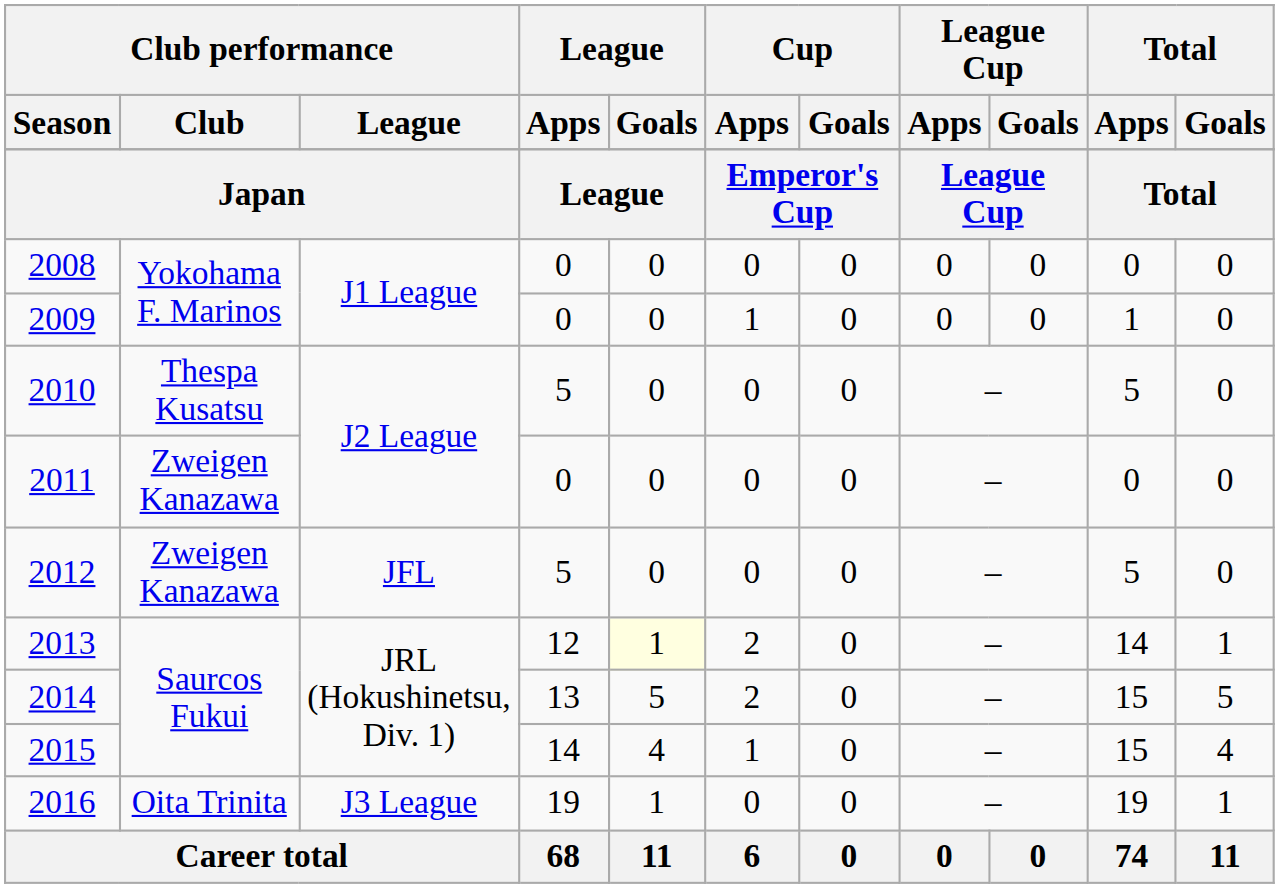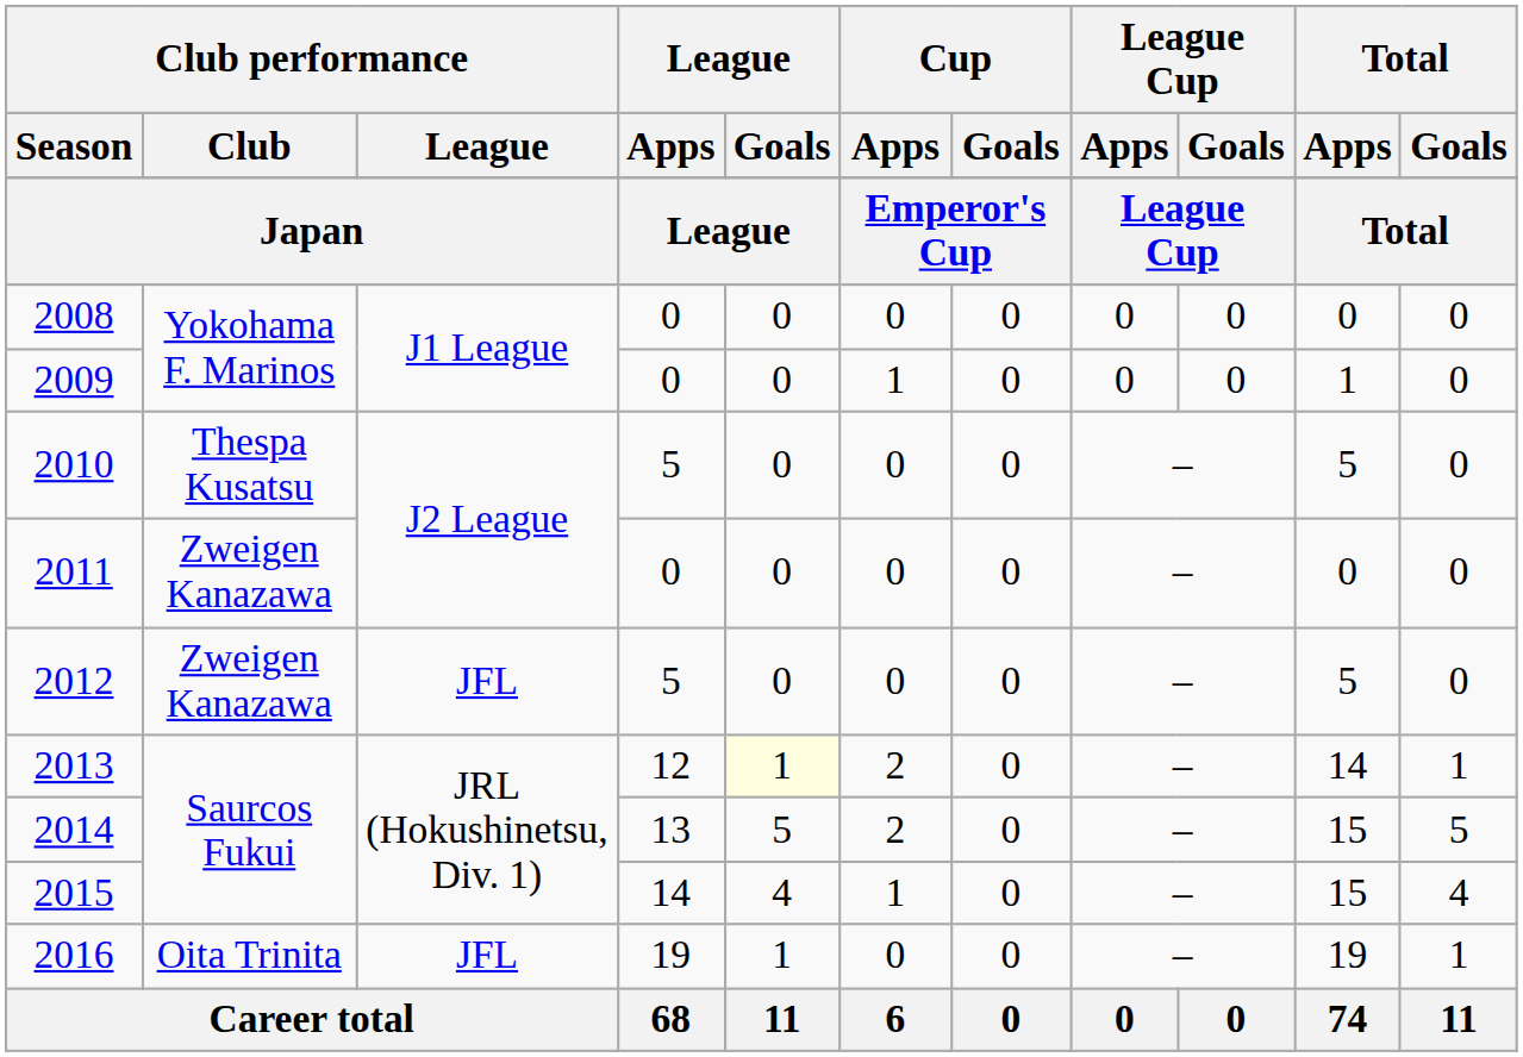2016 | Club performance / League: J3 League -> JFL
